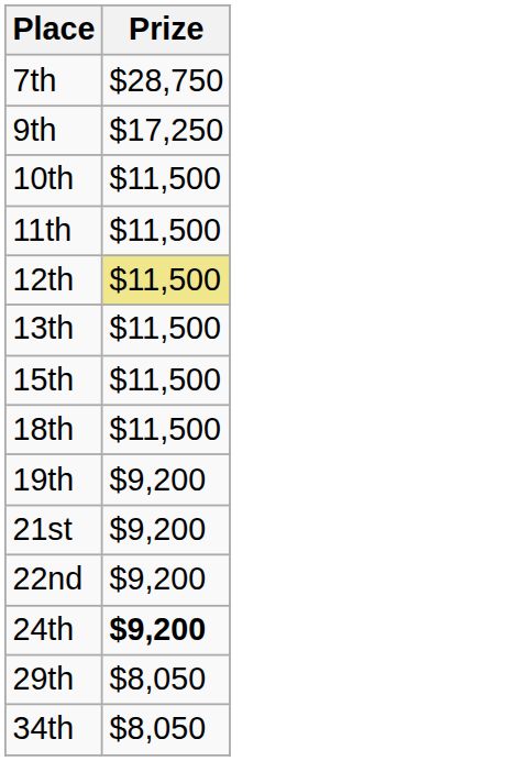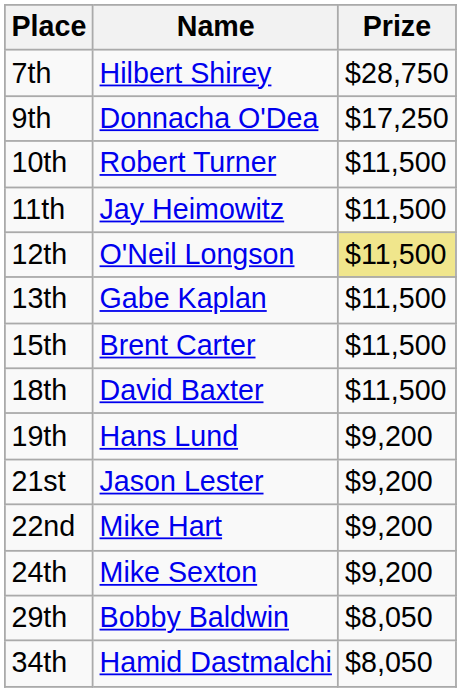+ column: Name | Hilbert Shirey | Donnacha O'Dea | Robert Turner | Jay Heimowitz | O'Neil Longson | Gabe Kaplan | Brent Carter | David Baxter | Hans Lund | Jason Lester | Mike Hart | Mike Sexton | Bobby Baldwin | Hamid Dastmalchi
24th | Prize: bold -> normal
